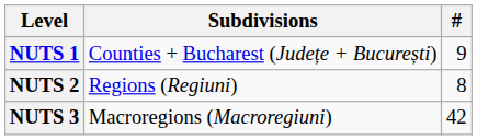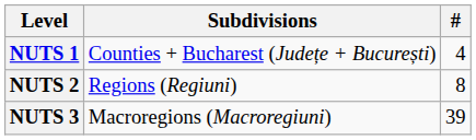NUTS 1 | #: 9 -> 4
NUTS 3 | #: 42 -> 39
